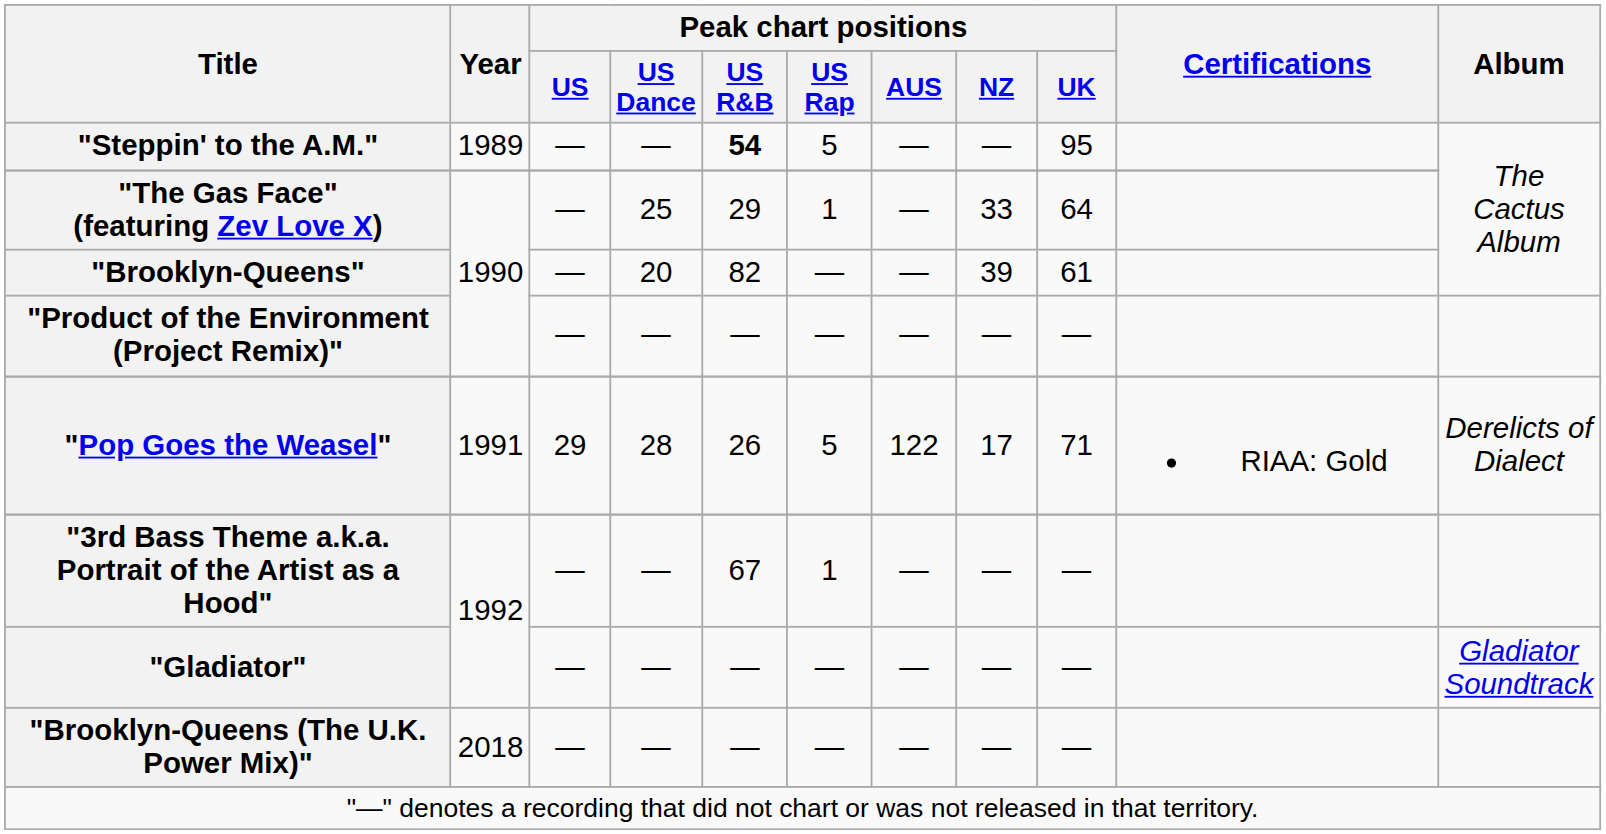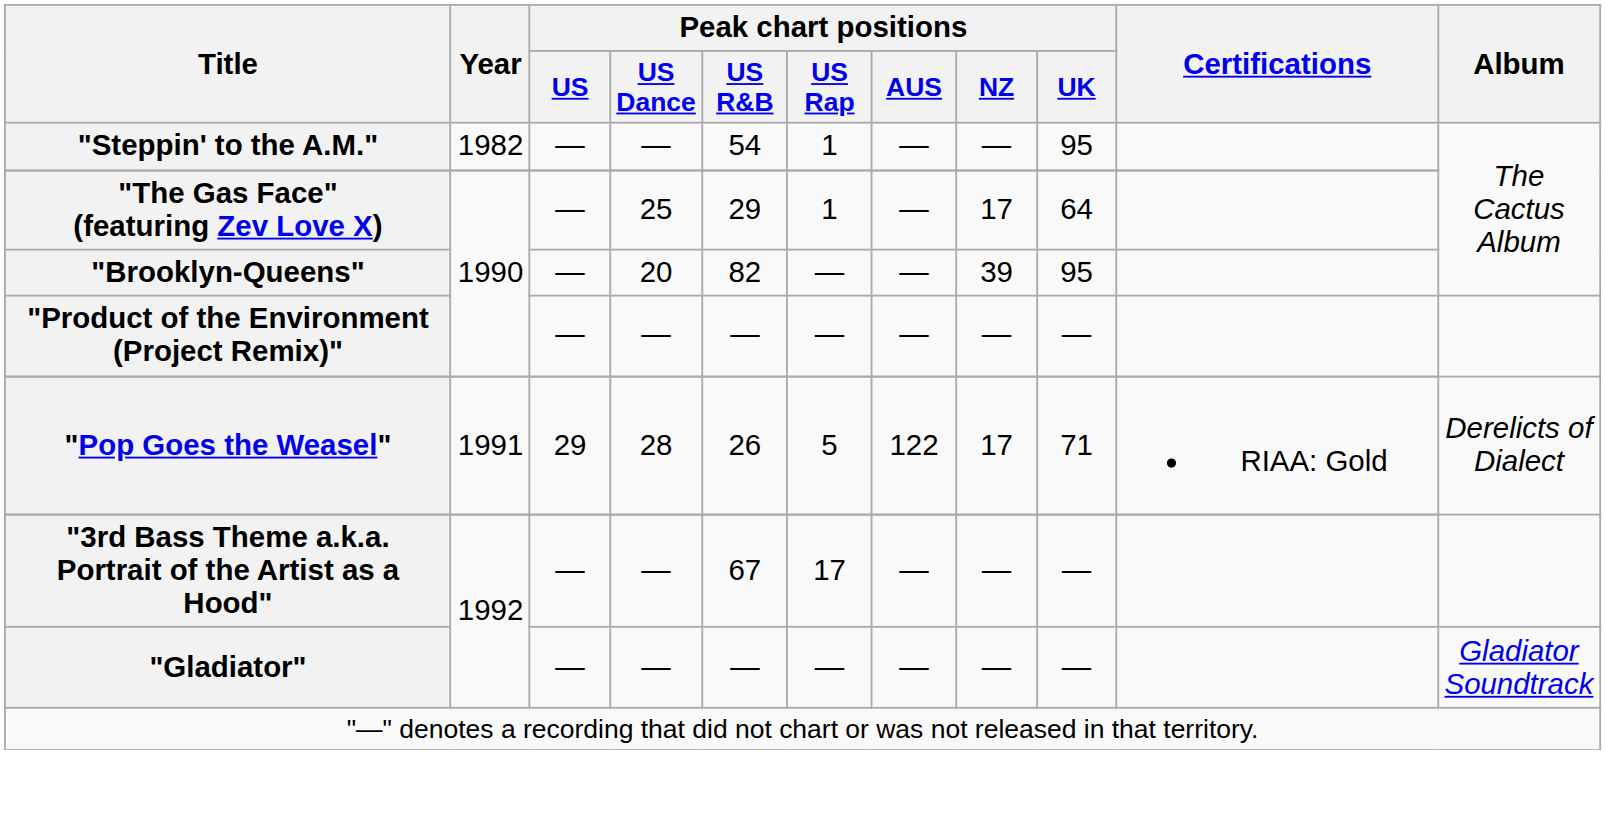"Steppin' to the A.M." | Year: 1989 -> 1982
"Steppin' to the A.M." | Peak chart positions / US R&B: bold -> normal
"Steppin' to the A.M." | Peak chart positions / US Rap: 5 -> 1
"The Gas Face" (featuring Zev Love X) | Peak chart positions / NZ: 33 -> 17
"Brooklyn-Queens" | Peak chart positions / UK: 61 -> 95
"3rd Bass Theme a.k.a. Portrait of the Artist as a Hood" | Peak chart positions / US Rap: 1 -> 17
- row: "Brooklyn-Queens (The U.K. Power Mix)" | 2018 | — | — | — | — | — | — | —
